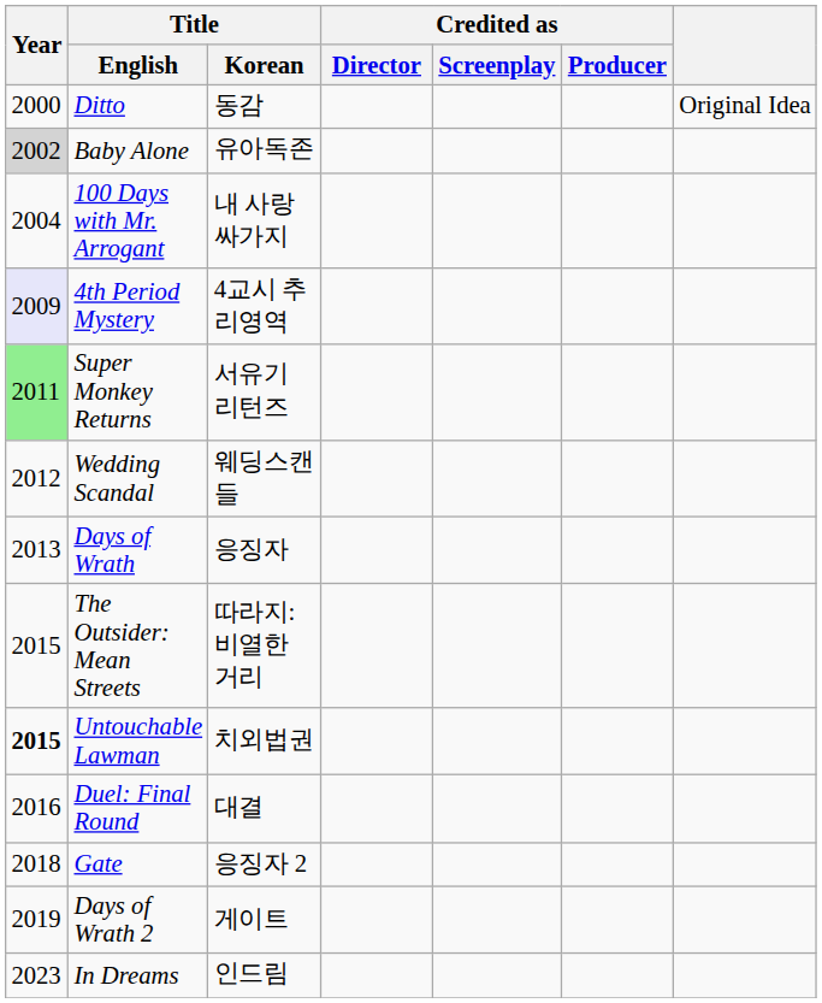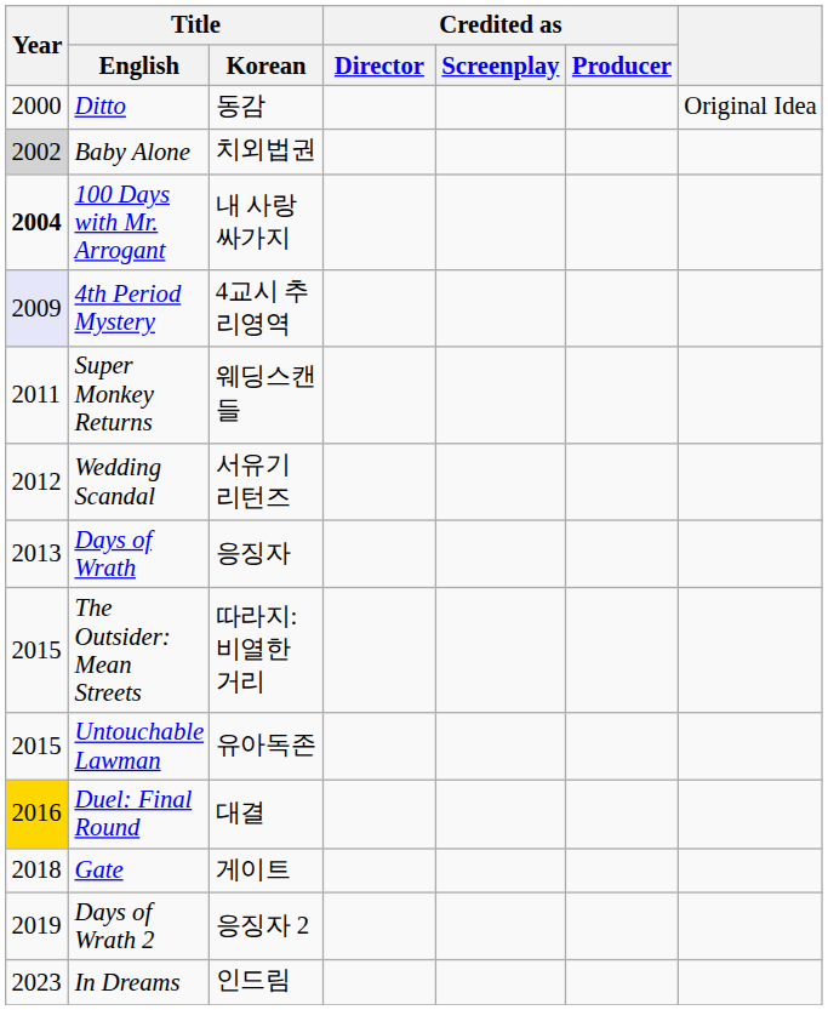Baby Alone | Title / Korean: 유아독존 -> 치외법권
100 Days with Mr. Arrogant | Year: normal -> bold
Super Monkey Returns | Year: lightgreen background -> no background
Super Monkey Returns | Title / Korean: 서유기 리턴즈 -> 웨딩스캔들
Wedding Scandal | Title / Korean: 웨딩스캔들 -> 서유기 리턴즈
Untouchable Lawman | Year: bold -> normal
Untouchable Lawman | Title / Korean: 치외법권 -> 유아독존
Duel: Final Round | Year: no background -> gold background
Gate | Title / Korean: 응징자 2 -> 게이트
Days of Wrath 2 | Title / Korean: 게이트 -> 응징자 2
